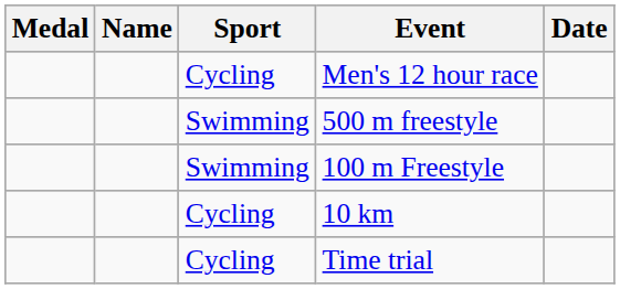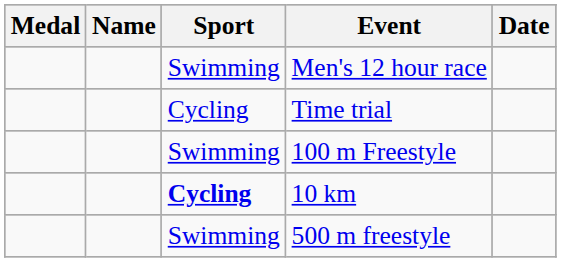Men's 12 hour race | Sport: Cycling -> Swimming
rows swapped: 500 m freestyle <-> Time trial
10 km | Sport: normal -> bold
